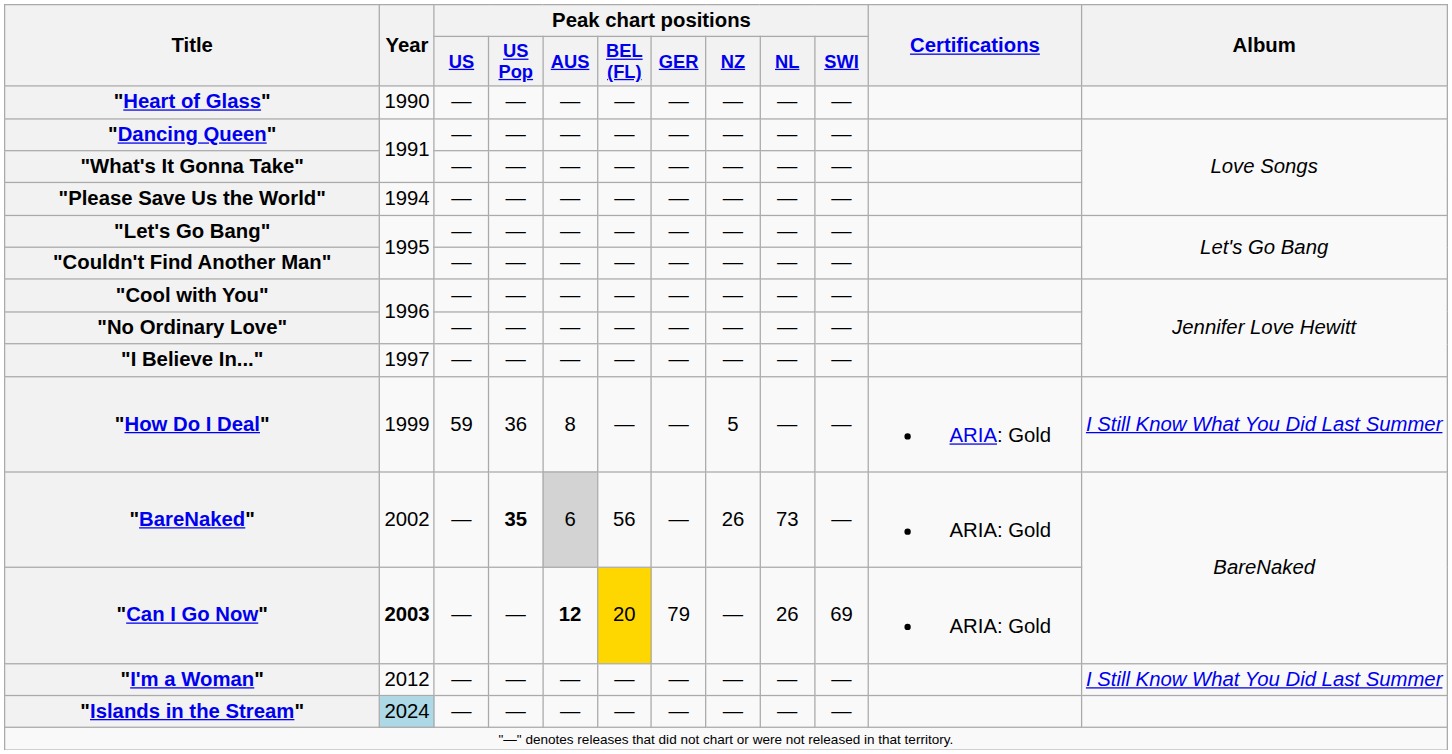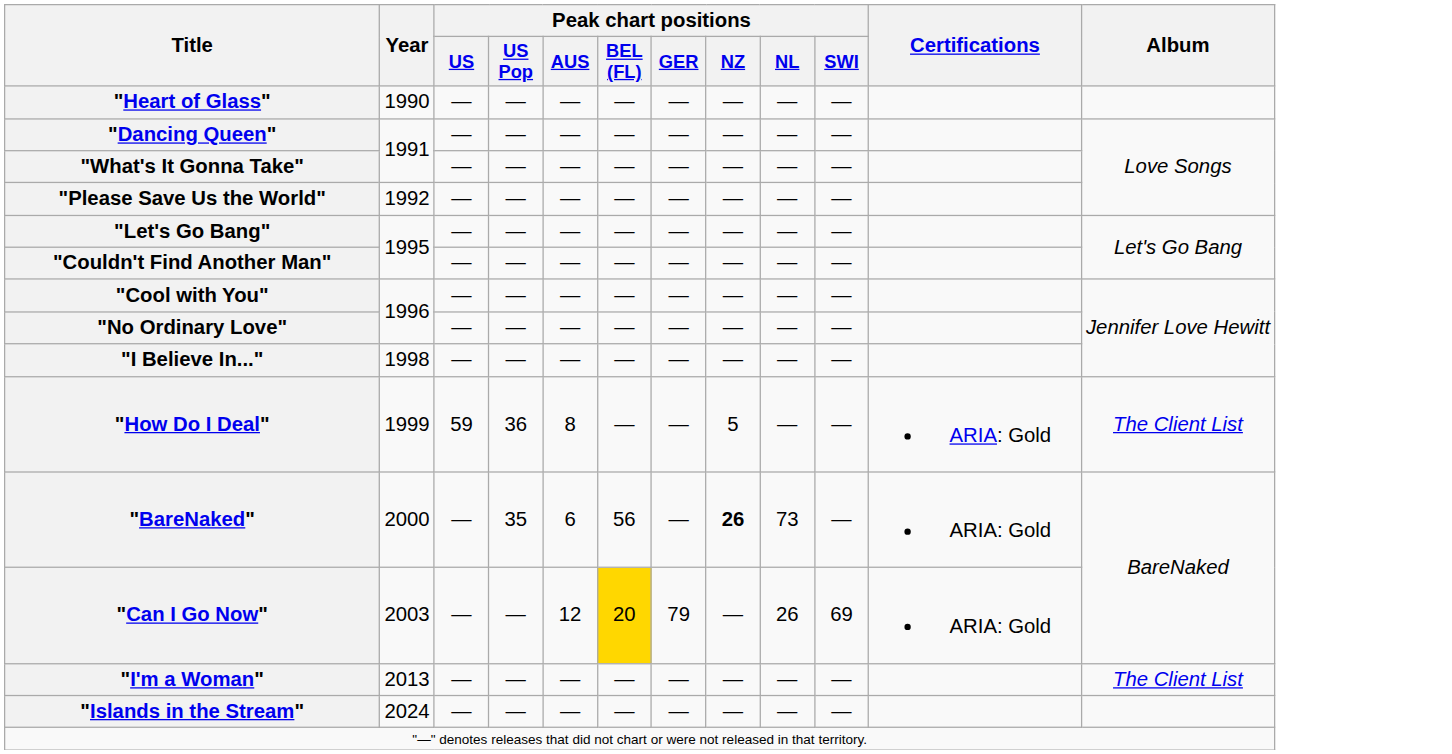"Please Save Us the World" | Year: 1994 -> 1992
"I Believe In..." | Year: 1997 -> 1998
"How Do I Deal" | Album: I Still Know What You Did Last Summer -> The Client List
"BareNaked" | Year: 2002 -> 2000
"BareNaked" | Peak chart positions / US Pop: bold -> normal
"BareNaked" | Peak chart positions / AUS: lightgrey background -> no background
"BareNaked" | Peak chart positions / NZ: normal -> bold
"Can I Go Now" | Year: bold -> normal
"Can I Go Now" | Peak chart positions / AUS: bold -> normal
"I'm a Woman" | Year: 2012 -> 2013
"I'm a Woman" | Album: I Still Know What You Did Last Summer -> The Client List
"Islands in the Stream" | Year: lightblue background -> no background
